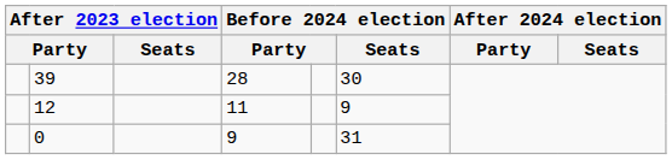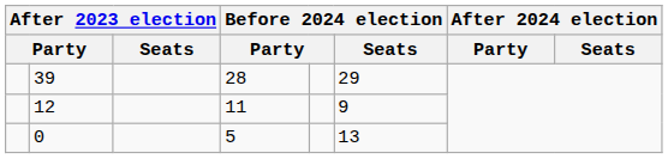39 | Before 2024 election / Seats: 30 -> 29
0 | column 4: 9 -> 5
0 | Before 2024 election / Seats: 31 -> 13
